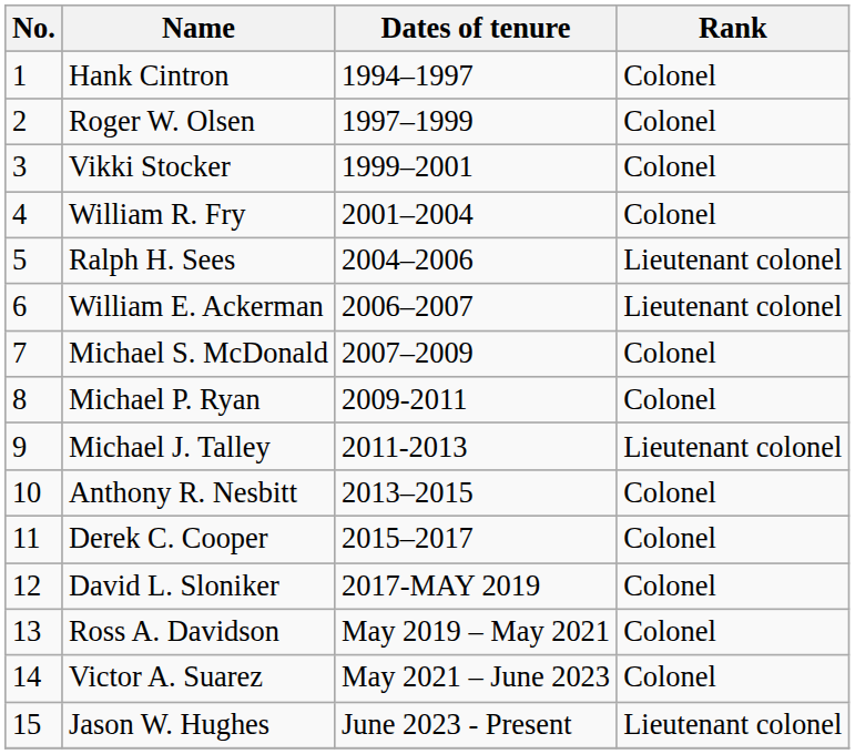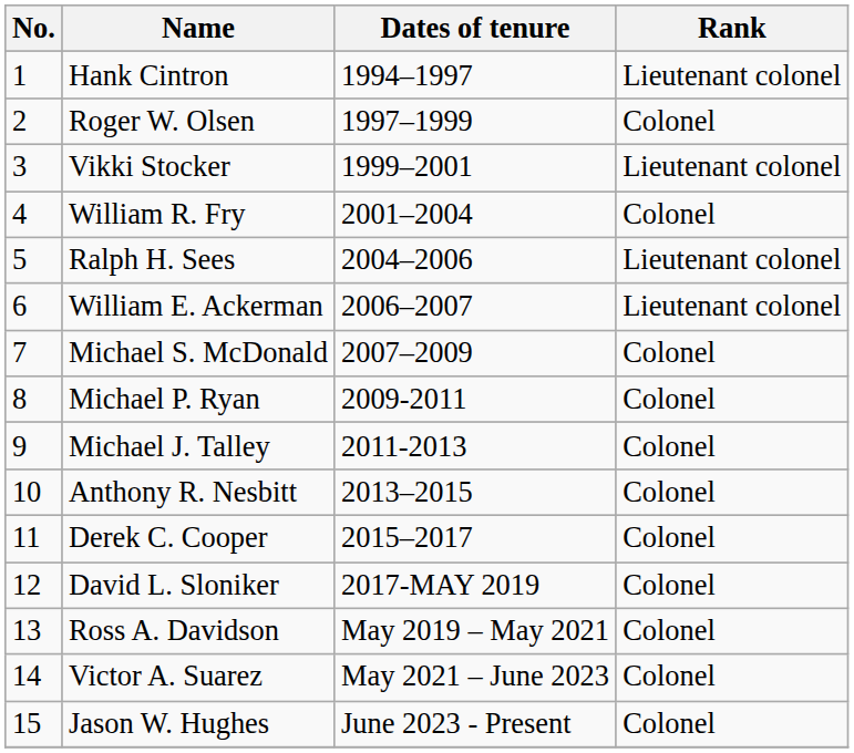Hank Cintron | Rank: Colonel -> Lieutenant colonel
Vikki Stocker | Rank: Colonel -> Lieutenant colonel
Michael J. Talley | Rank: Lieutenant colonel -> Colonel
Jason W. Hughes | Rank: Lieutenant colonel -> Colonel
